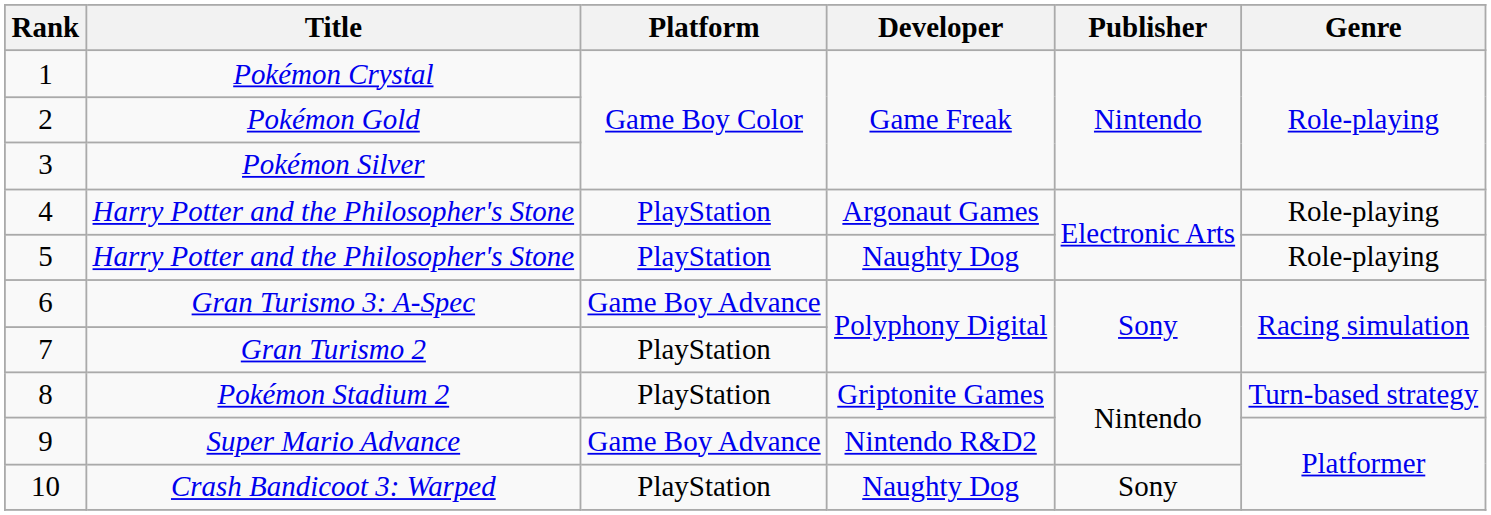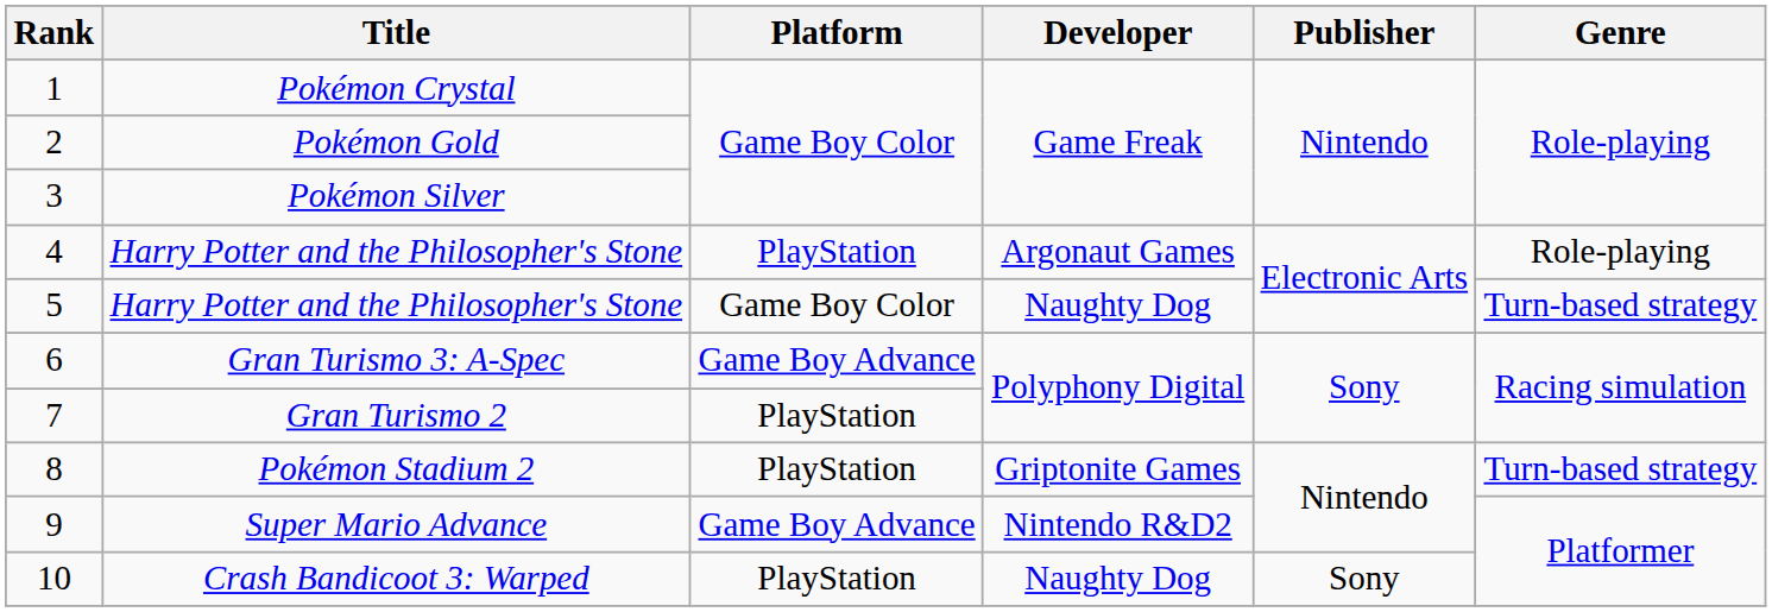5 / Harry Potter and the Philosopher's Stone | Platform: PlayStation -> Game Boy Color
5 / Harry Potter and the Philosopher's Stone | Genre: Role-playing -> Turn-based strategy
